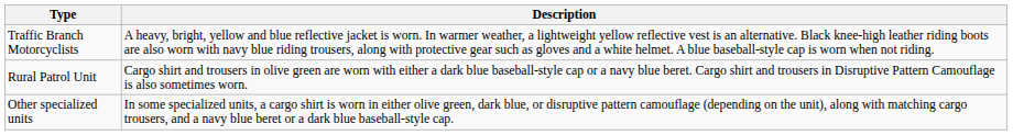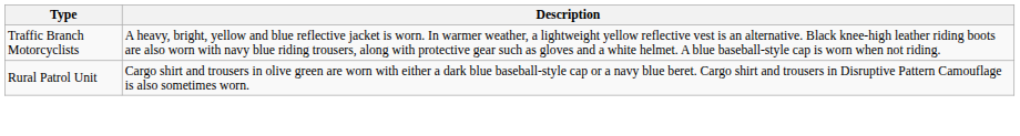- row: Other specialized units | In some specialized units, a cargo shirt is worn in either olive green, dark blue, or disruptive pattern camouflage (depending on the unit), along with matching cargo trousers, and a navy blue beret or a dark blue baseball-style cap.
